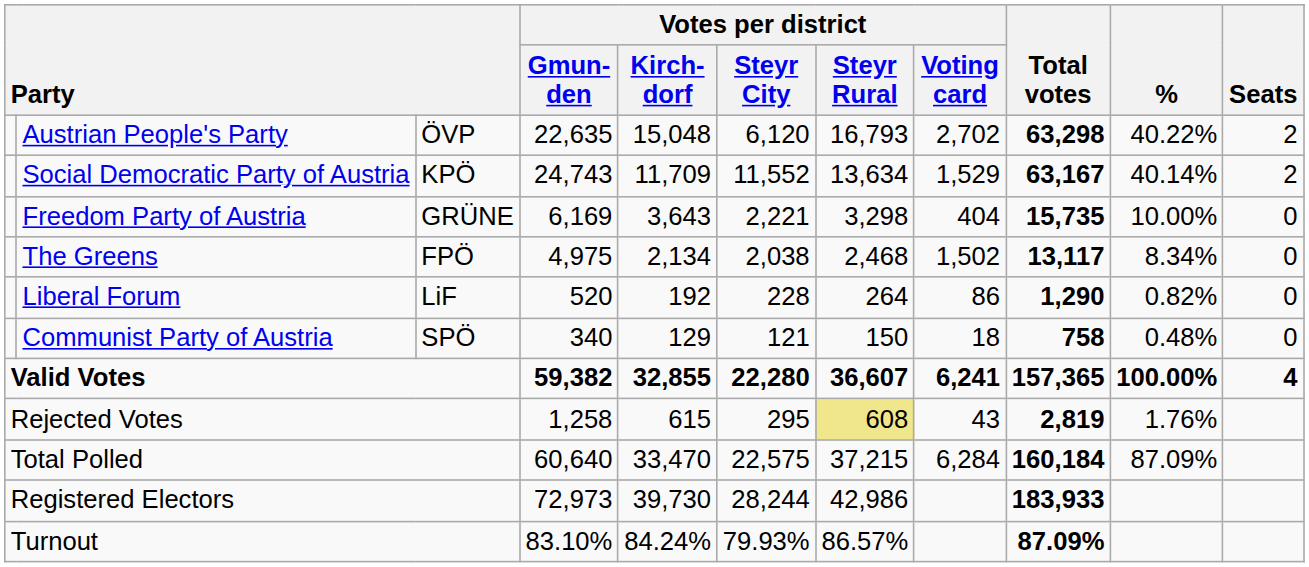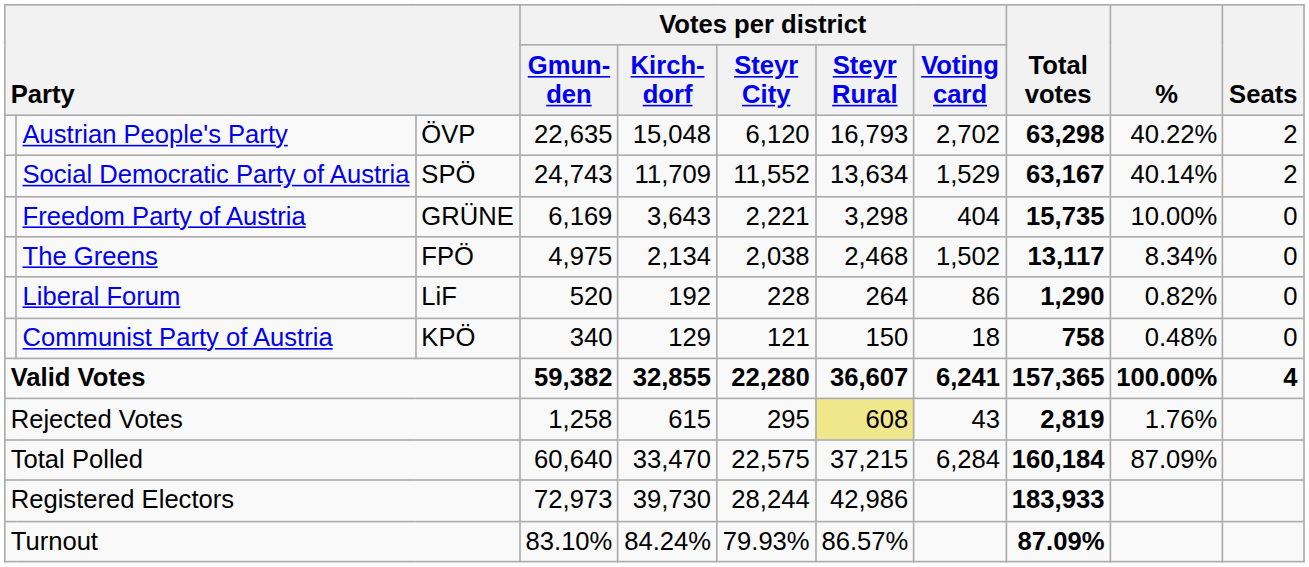Social Democratic Party of Austria | column 3: KPÖ -> SPÖ
Communist Party of Austria | column 3: SPÖ -> KPÖ
